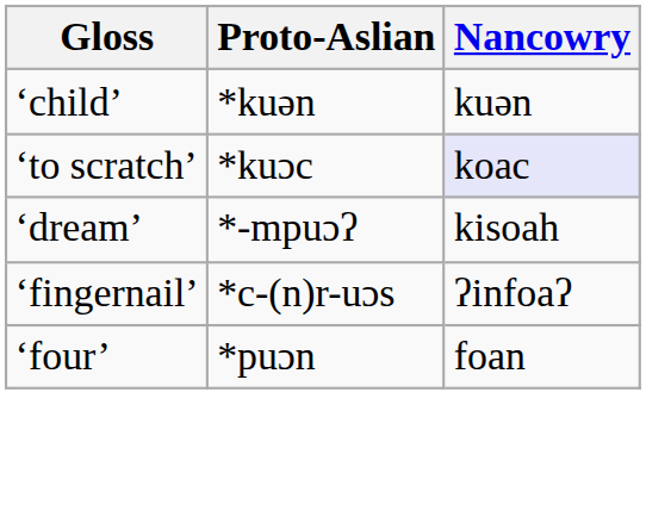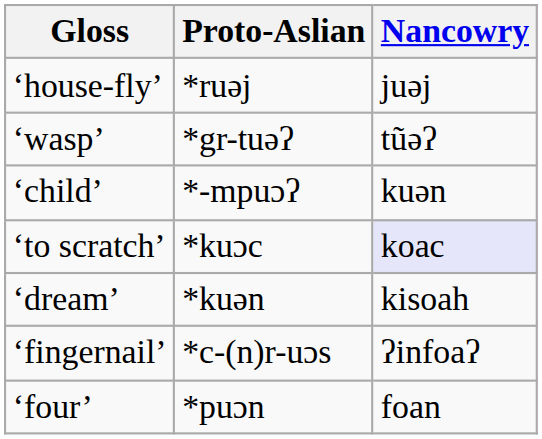+ row: ‘house-fly’ | *ruəj | juəj
+ row: ‘wasp’ | *gr-tuəʔ | tũəʔ
‘child’ | Proto-Aslian: *kuən -> *-mpuɔʔ
‘dream’ | Proto-Aslian: *-mpuɔʔ -> *kuən
